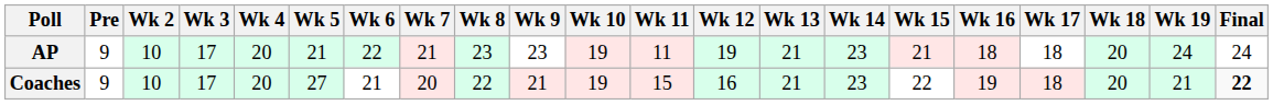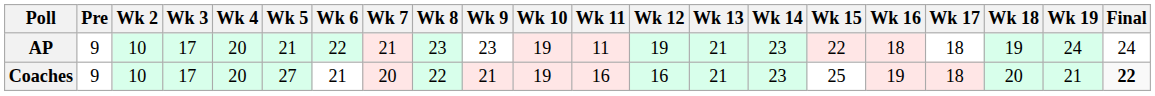AP | Wk 15: 21 -> 22
AP | Wk 18: 20 -> 19
Coaches | Wk 11: 15 -> 16
Coaches | Wk 15: 22 -> 25
